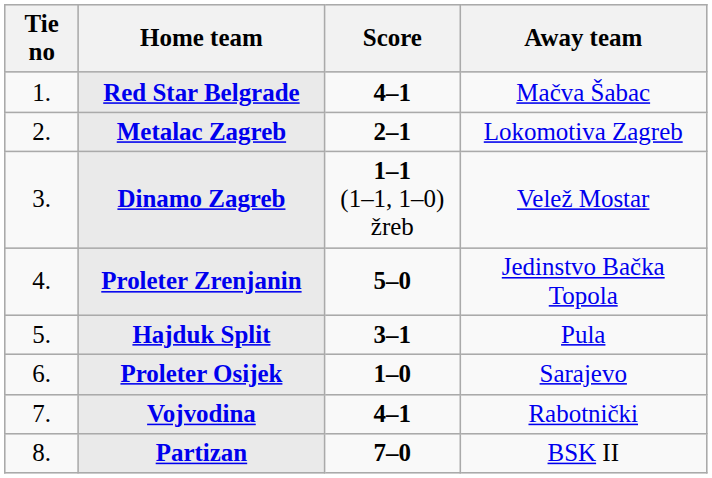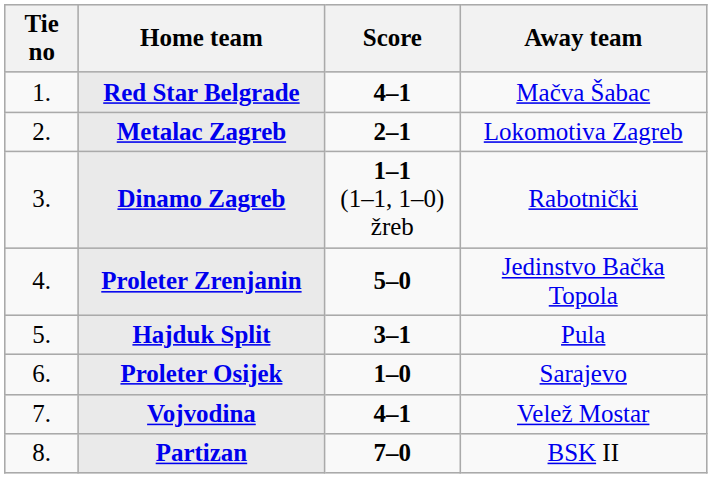Dinamo Zagreb | Away team: Velež Mostar -> Rabotnički
Vojvodina | Away team: Rabotnički -> Velež Mostar
